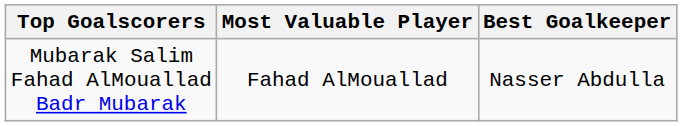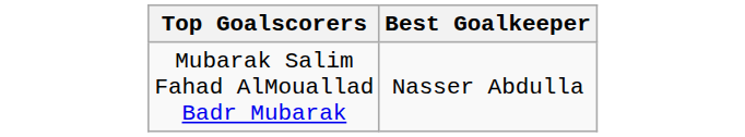- column: Most Valuable Player | Fahad AlMouallad
